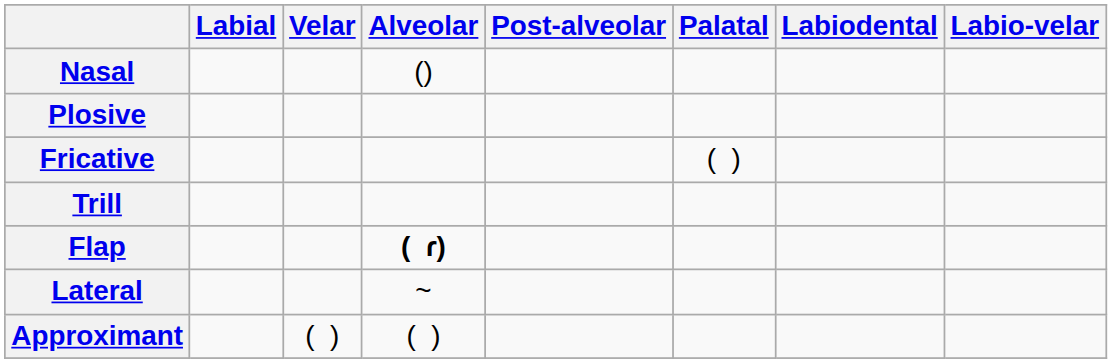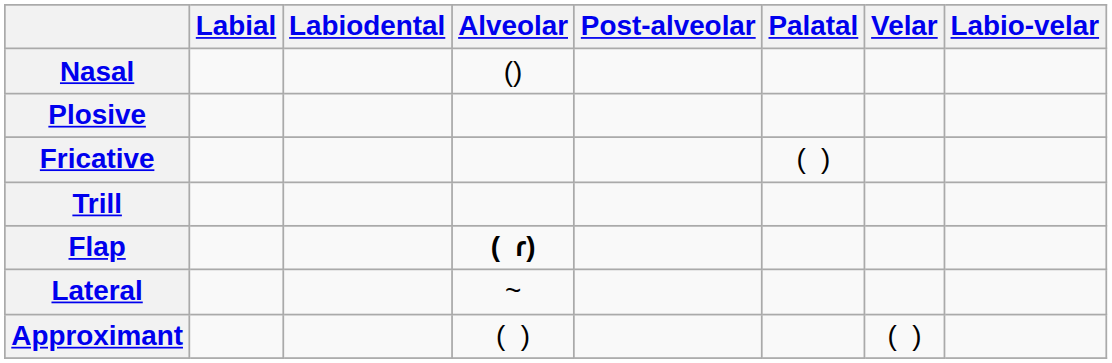columns swapped: Labiodental <-> Velar
